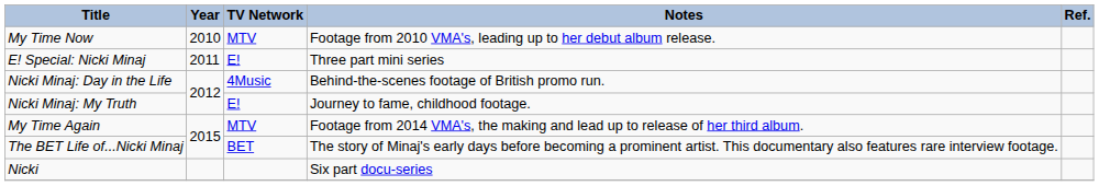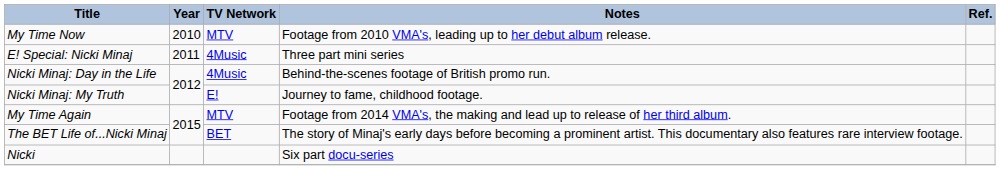E! Special: Nicki Minaj | TV Network: E! -> 4Music
